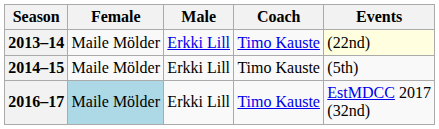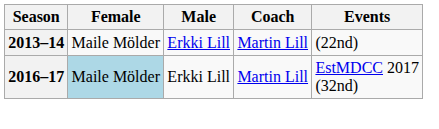2013–14 | Coach: Timo Kauste -> Martin Lill
2013–14 | Events: lightyellow background -> no background
- row: 2014–15 | Maile Mölder | Erkki Lill | Timo Kauste | (5th)
2016–17 | Coach: Timo Kauste -> Martin Lill
